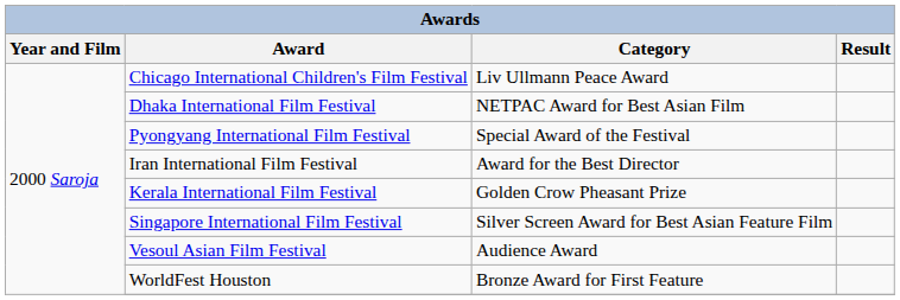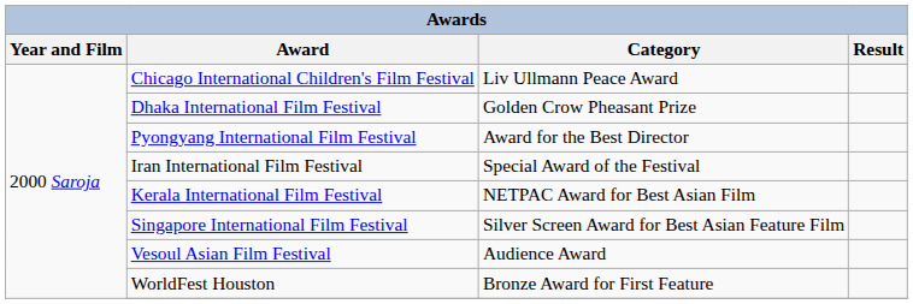Dhaka International Film Festival | Category: NETPAC Award for Best Asian Film -> Golden Crow Pheasant Prize
Pyongyang International Film Festival | Category: Special Award of the Festival -> Award for the Best Director
Iran International Film Festival | Category: Award for the Best Director -> Special Award of the Festival
Kerala International Film Festival | Category: Golden Crow Pheasant Prize -> NETPAC Award for Best Asian Film
